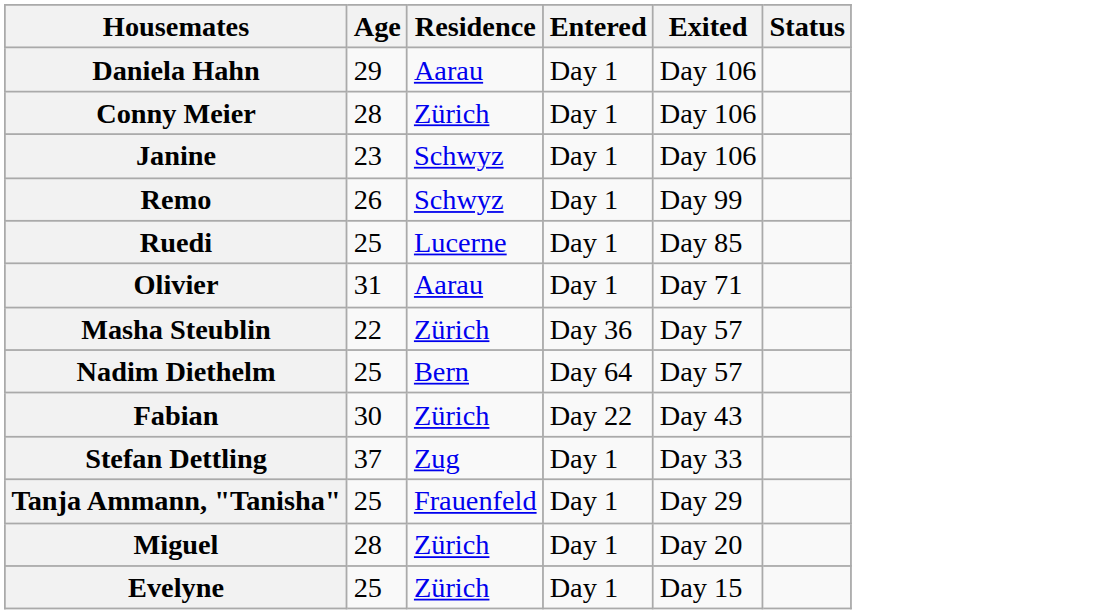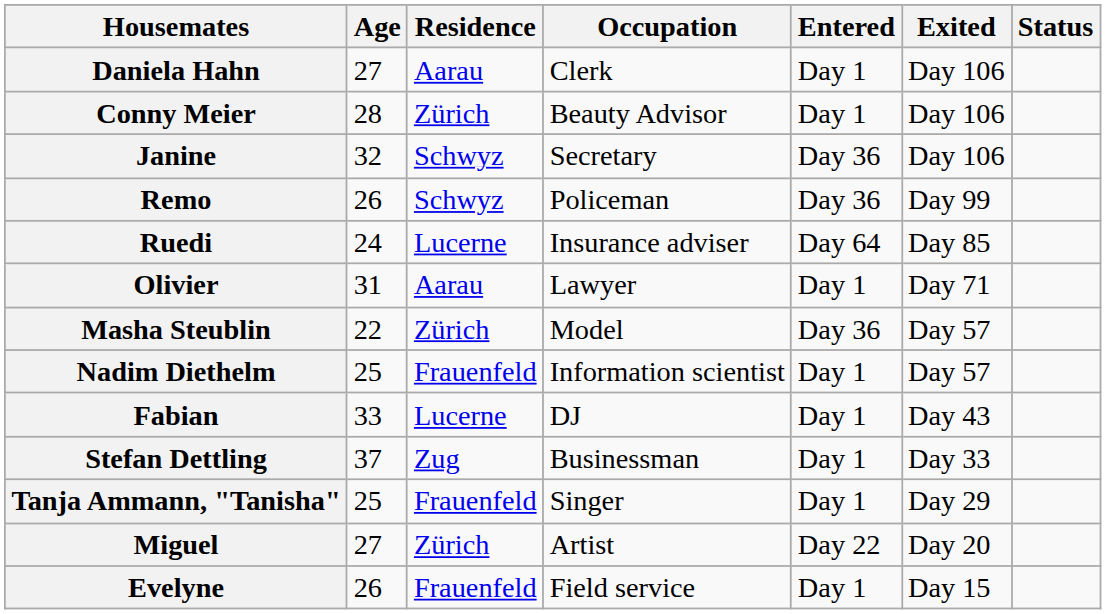+ column: Occupation | Clerk | Beauty Advisor | Secretary | Policeman | Insurance adviser | Lawyer | Model | Information scientist | DJ | Businessman | Singer | Artist | Field service
Daniela Hahn | Age: 29 -> 27
Janine | Age: 23 -> 32
Janine | Entered: Day 1 -> Day 36
Remo | Entered: Day 1 -> Day 36
Ruedi | Age: 25 -> 24
Ruedi | Entered: Day 1 -> Day 64
Nadim Diethelm | Residence: Bern -> Frauenfeld
Nadim Diethelm | Entered: Day 64 -> Day 1
Fabian | Age: 30 -> 33
Fabian | Residence: Zürich -> Lucerne
Fabian | Entered: Day 22 -> Day 1
Miguel | Age: 28 -> 27
Miguel | Entered: Day 1 -> Day 22
Evelyne | Age: 25 -> 26
Evelyne | Residence: Zürich -> Frauenfeld
